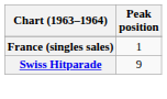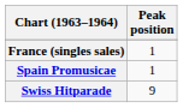+ row: Spain Promusicae | 1
